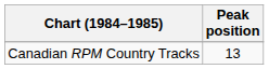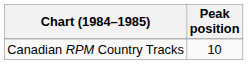Canadian RPM Country Tracks | Peak position: 13 -> 10
